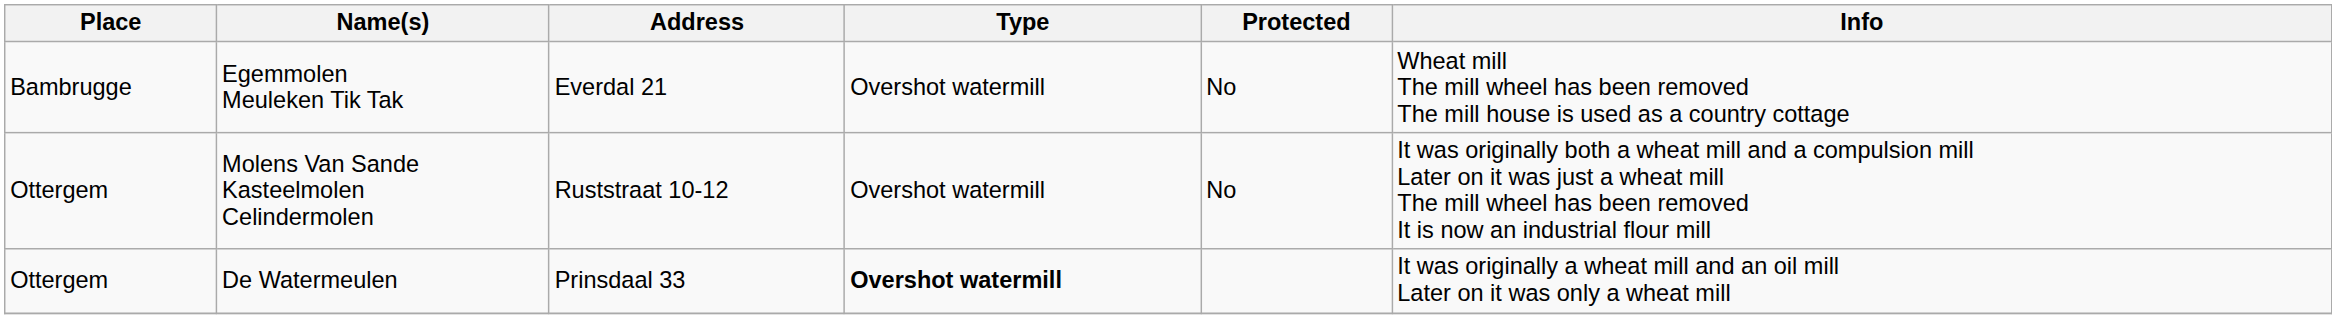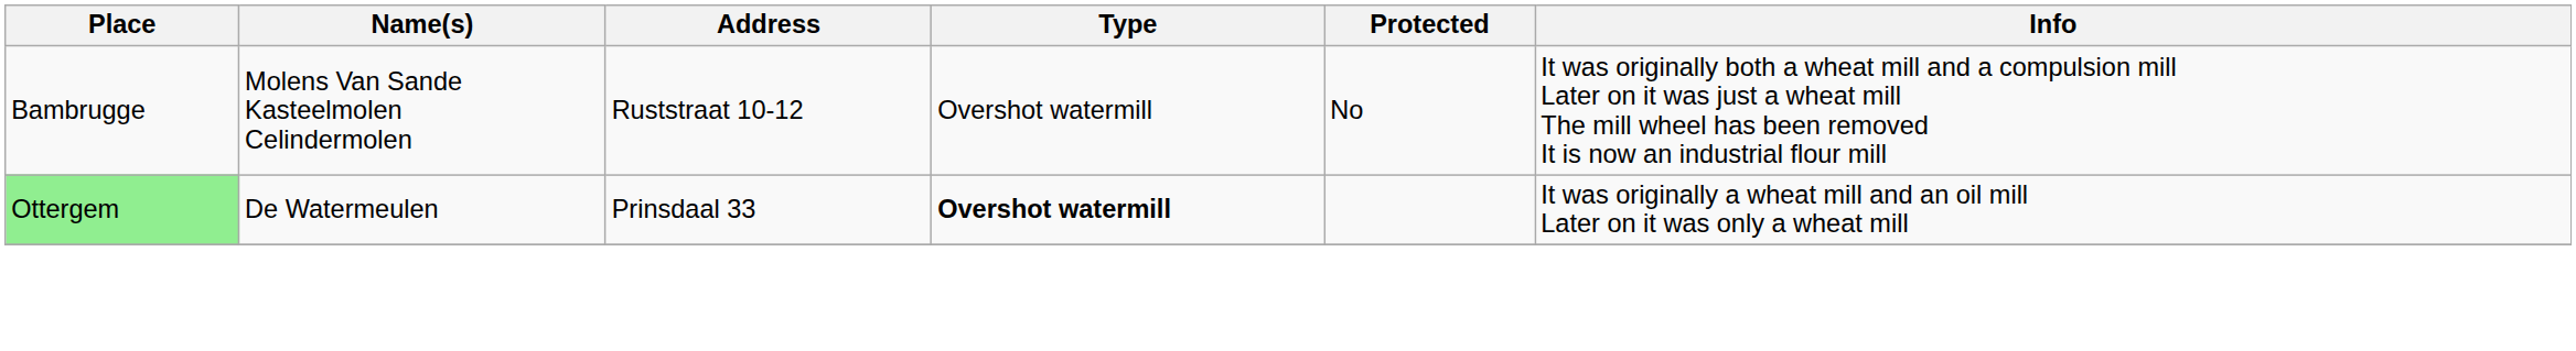- row: Bambrugge | Egemmolen Meuleken Tik Tak | Everdal 21 | Overshot watermill | No | Wheat mill The mill wheel has been removed The mill house is used as a country cottage
Molens Van Sande Kasteelmolen Celindermolen | Place: Ottergem -> Bambrugge
De Watermeulen | Place: no background -> lightgreen background
